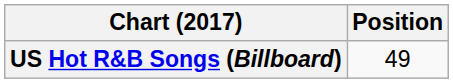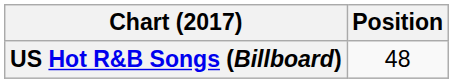US Hot R&B Songs (Billboard) | Position: 49 -> 48
